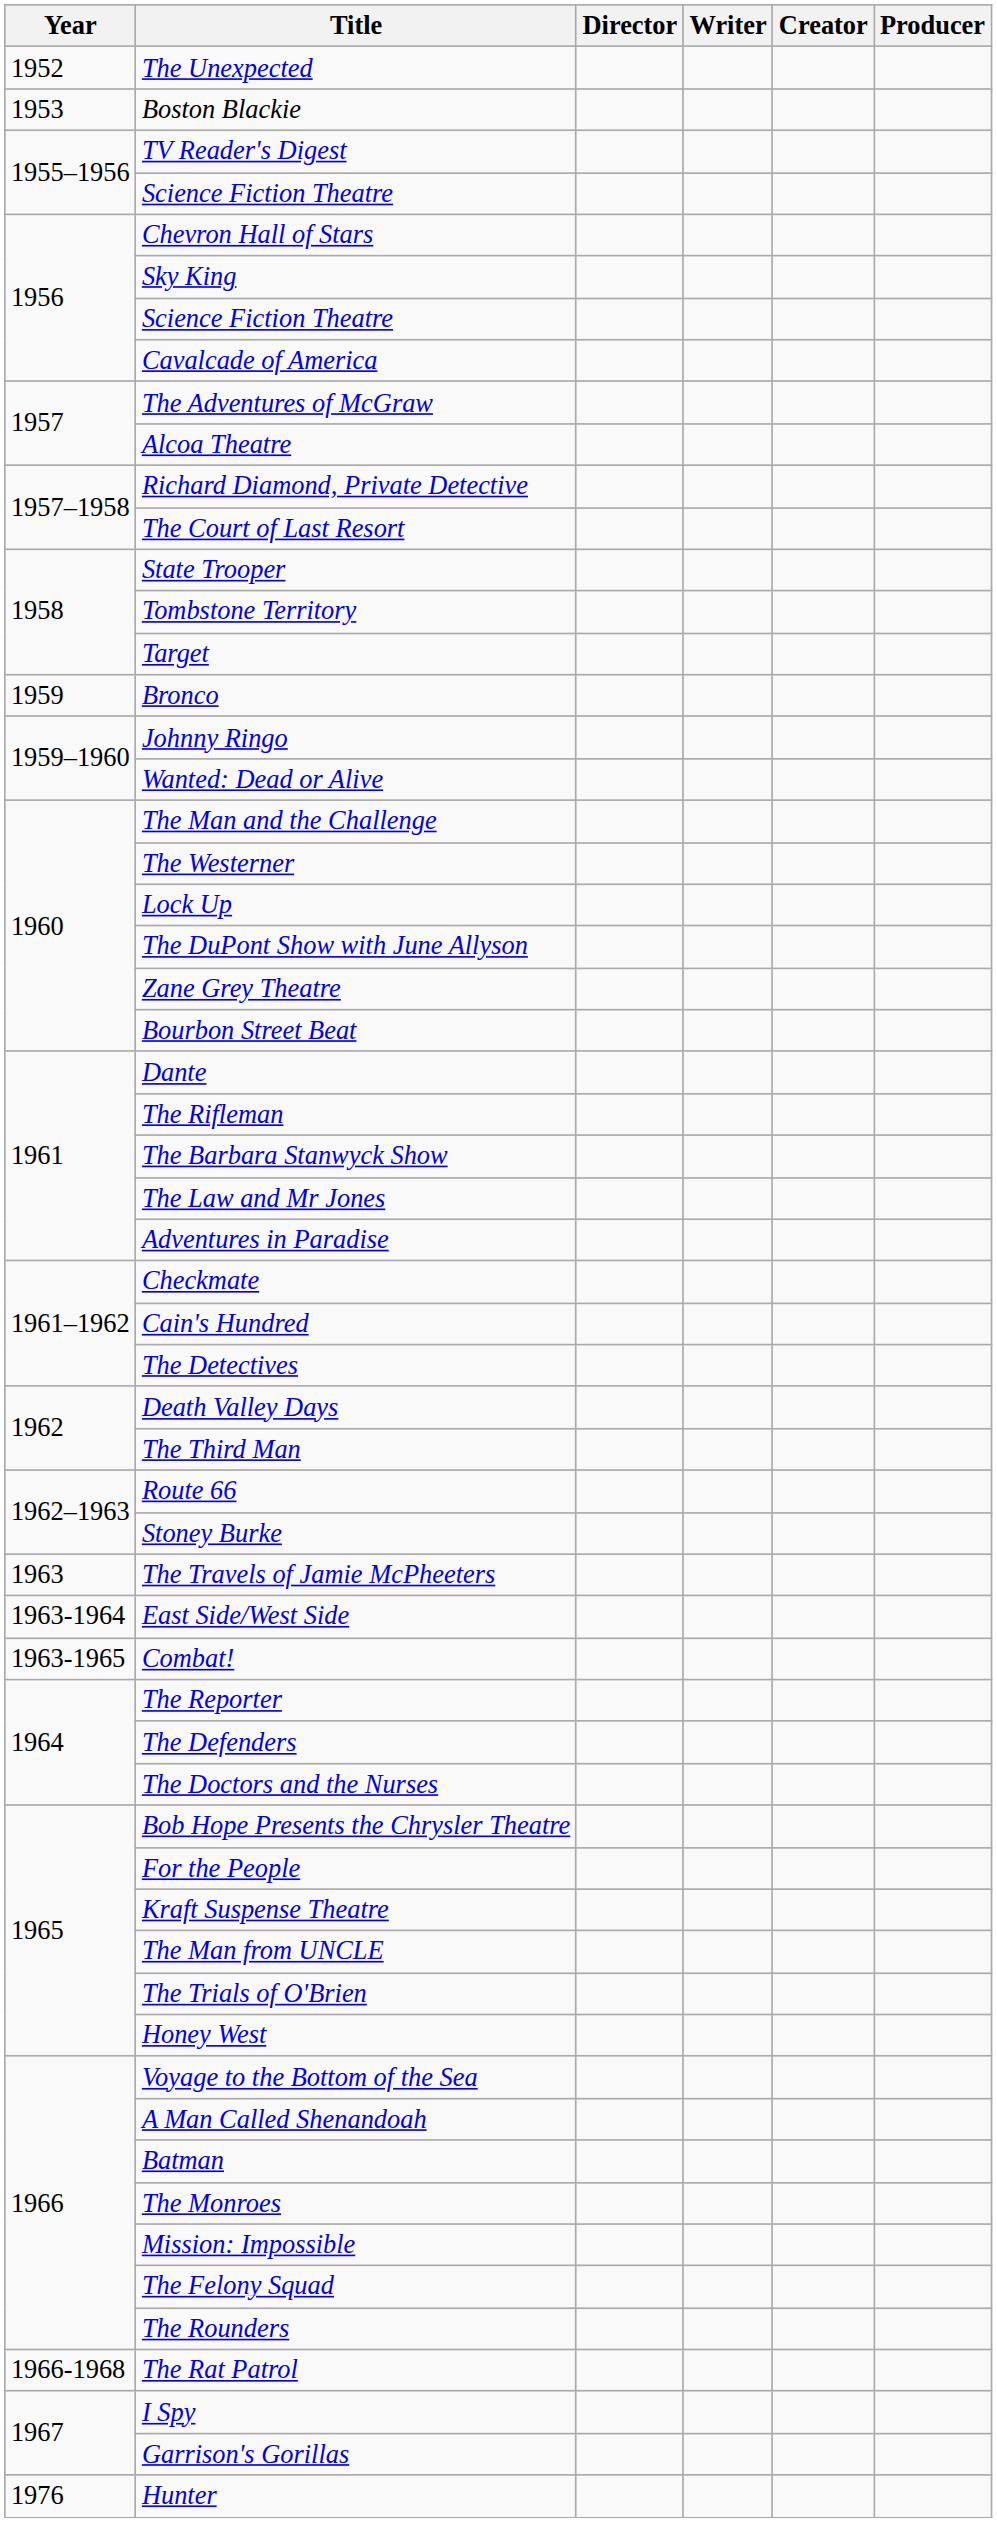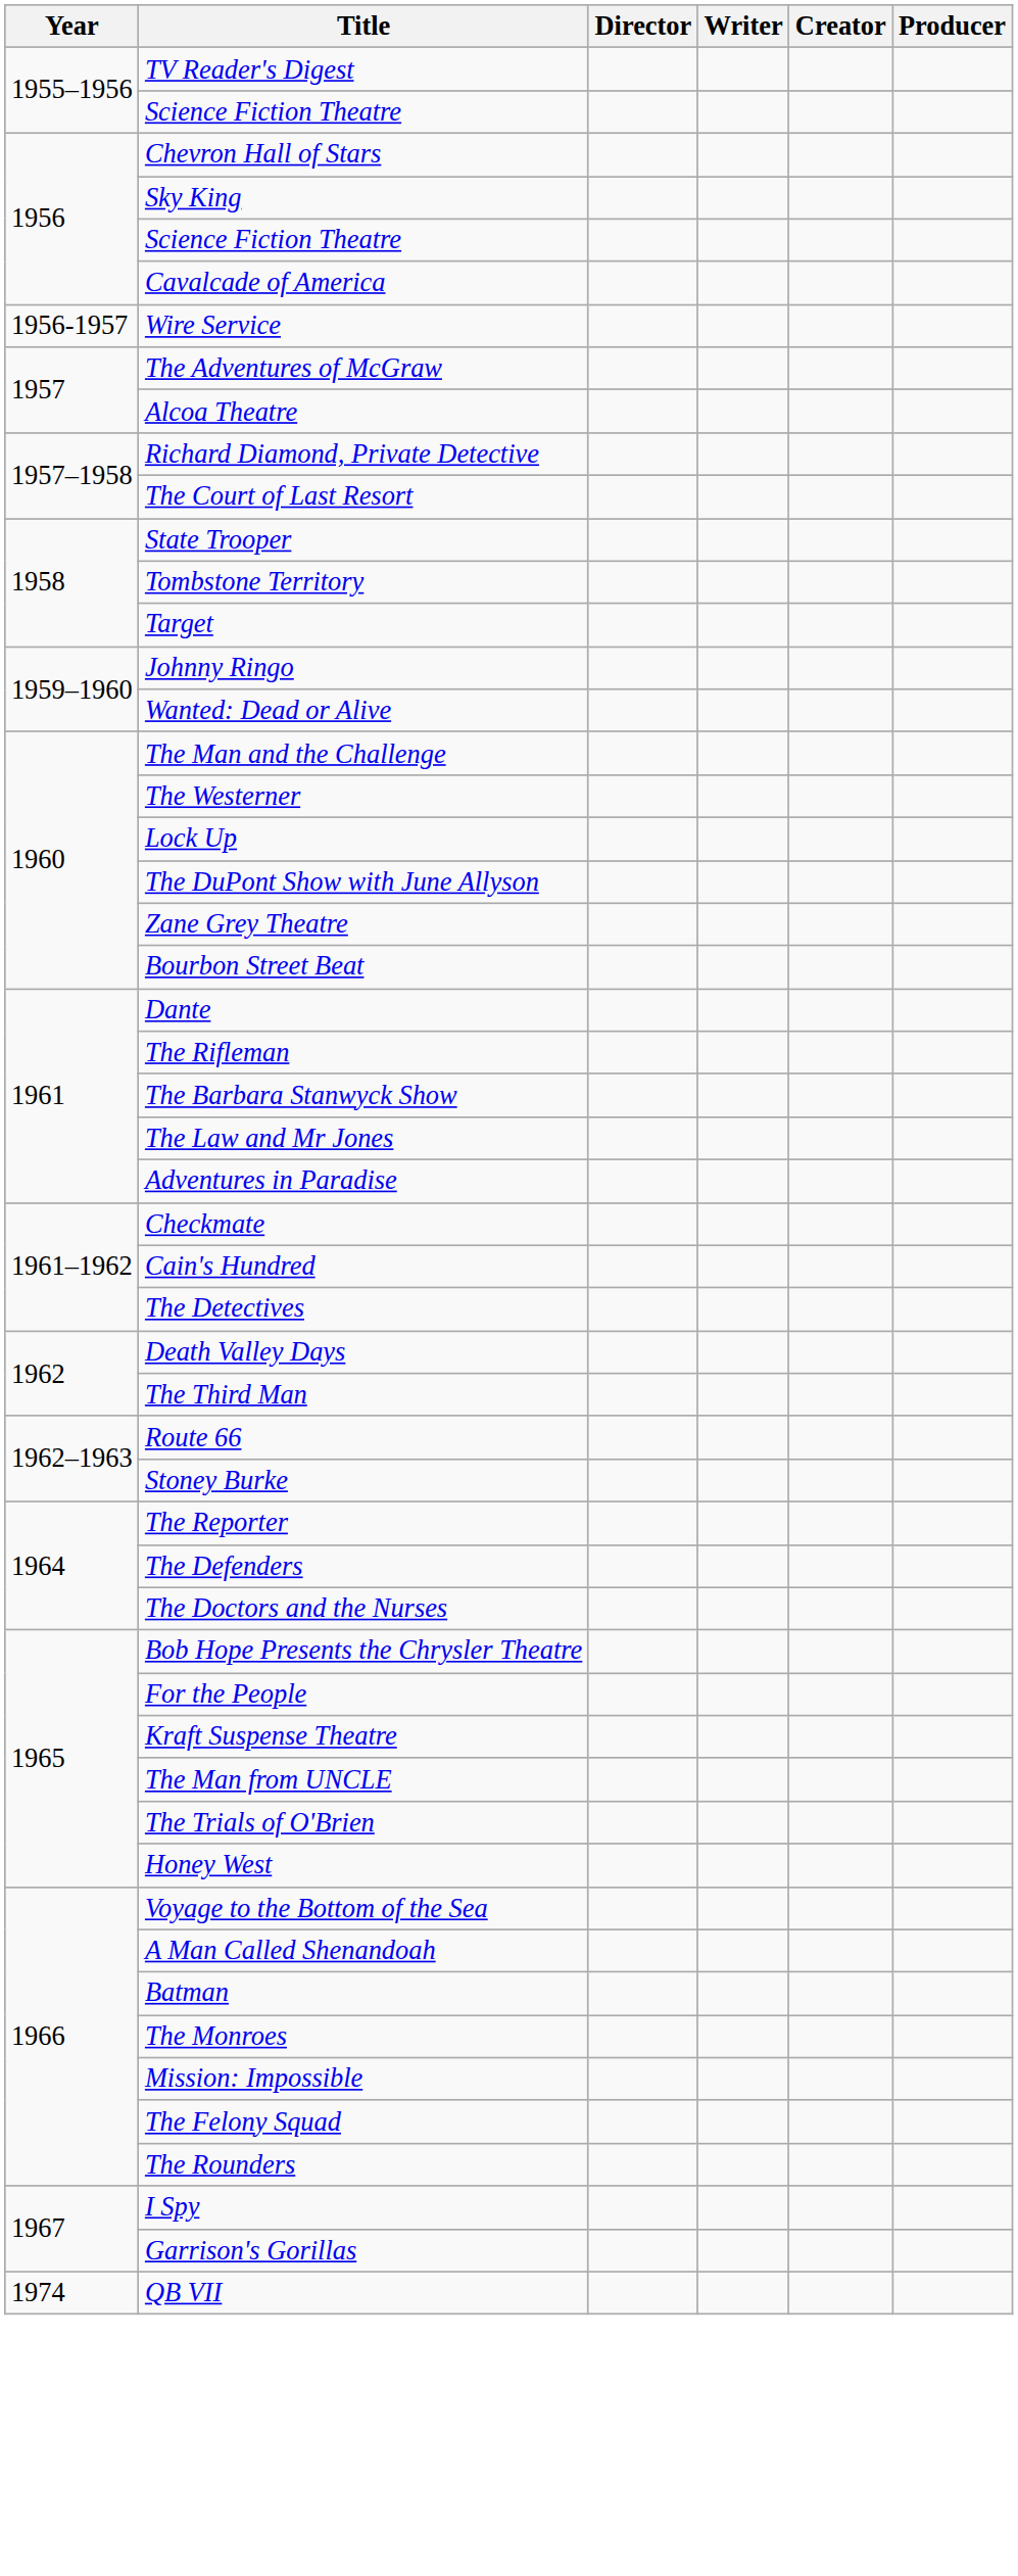- row: 1952 | The Unexpected
- row: 1953 | Boston Blackie
+ row: 1956-1957 | Wire Service
- row: 1959 | Bronco
- row: 1963 | The Travels of Jamie McPheeters
- row: 1963-1964 | East Side/West Side
- row: 1963-1965 | Combat!
- row: 1966-1968 | The Rat Patrol
+ row: 1974 | QB VII
- row: 1976 | Hunter
